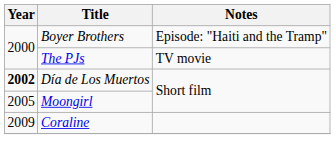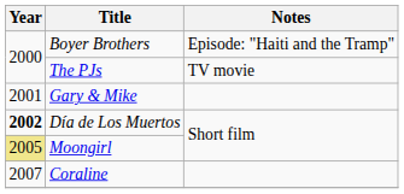+ row: 2001 | Gary & Mike
Moongirl | Year: no background -> khaki background
Coraline | Year: 2009 -> 2007
